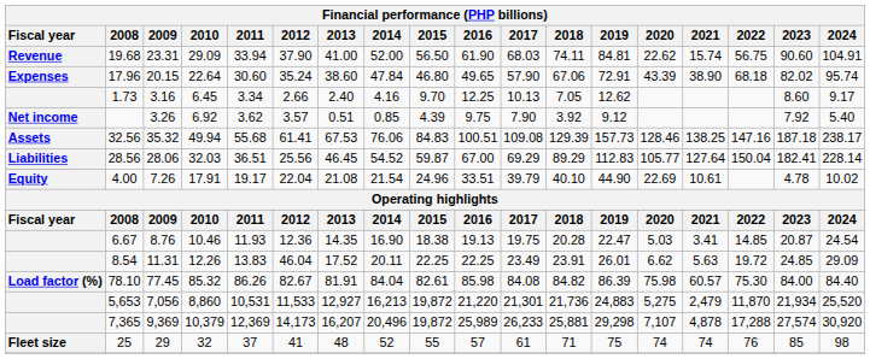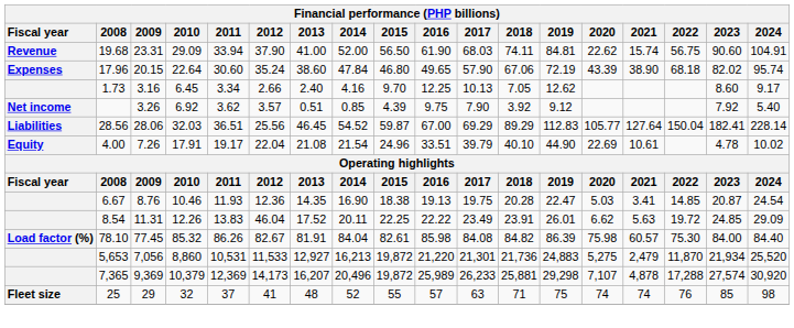17.96 | 2019: 72.91 -> 72.19
- row: Assets | 32.56 | 35.32 | 49.94 | 55.68 | 61.41 | 67.53 | 76.06 | 84.83 | 100.51 | 109.08 | 129.39 | 157.73 | 128.46 | 138.25 | 147.16 | 187.18 | 238.17
8.54 | 2016: 22.25 -> 22.22
25 | 2017: 61 -> 63
